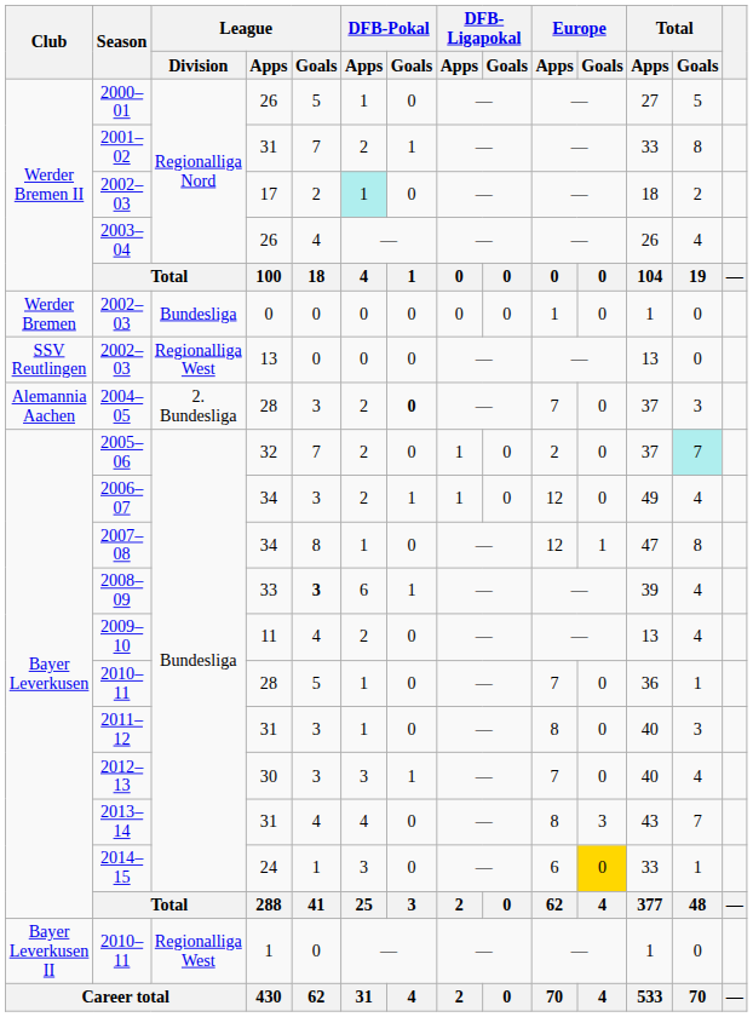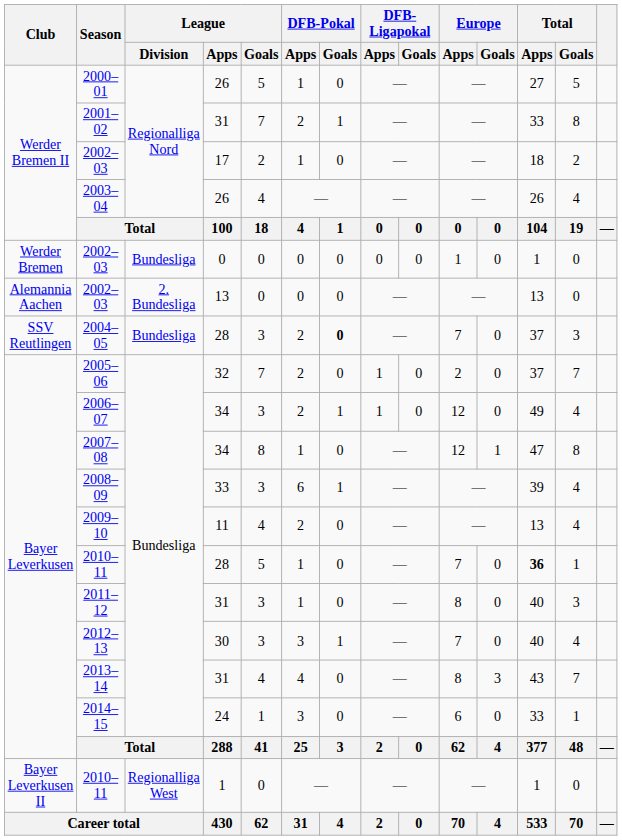2002–03 / 17 | DFB-Pokal / Apps: paleturquoise background -> no background
2002–03 / 13 | Club: SSV Reutlingen -> Alemannia Aachen
2002–03 / 13 | League / Division: Regionalliga West -> 2. Bundesliga
2004–05 | Club: Alemannia Aachen -> SSV Reutlingen
2004–05 | League / Division: 2. Bundesliga -> Bundesliga
2005–06 | Total / Goals: paleturquoise background -> no background
2008–09 | League / Goals: bold -> normal
2010–11 / 28 | Total / Apps: normal -> bold
2014–15 | Europe / Goals: gold background -> no background
